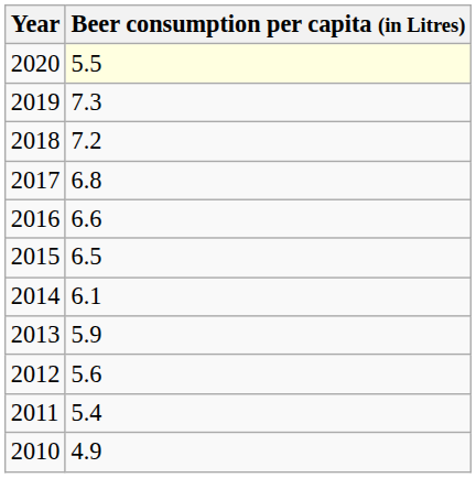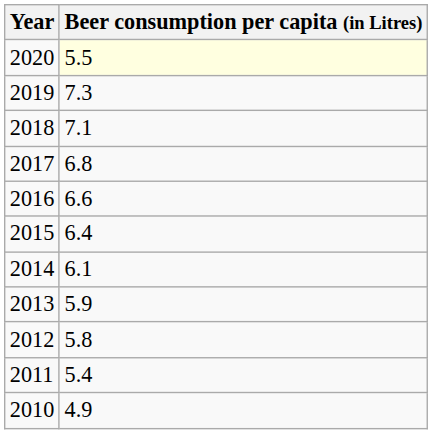2018 | Beer consumption per capita (in Litres): 7.2 -> 7.1
2015 | Beer consumption per capita (in Litres): 6.5 -> 6.4
2012 | Beer consumption per capita (in Litres): 5.6 -> 5.8
